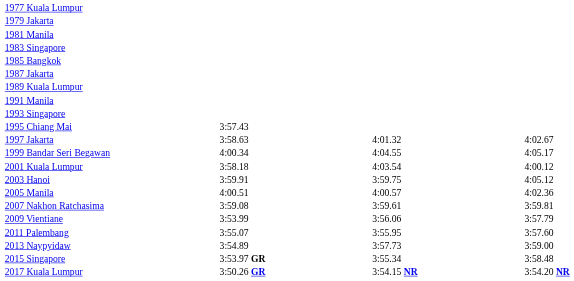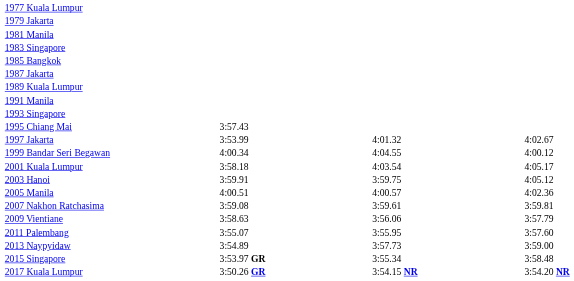1997 Jakarta | column 3: 3:58.63 -> 3:53.99
1999 Bandar Seri Begawan | column 7: 4:05.17 -> 4:00.12
2001 Kuala Lumpur | column 7: 4:00.12 -> 4:05.17
2009 Vientiane | column 3: 3:53.99 -> 3:58.63
